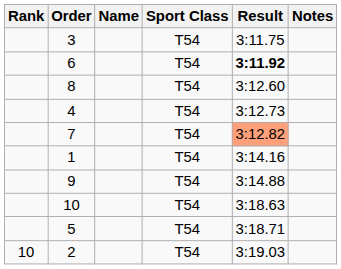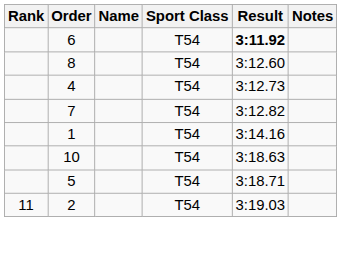- row: 3 | T54 | 3:11.75
7 | Result: lightsalmon background -> no background
- row: 9 | T54 | 3:14.88
2 | Rank: 10 -> 11
